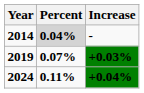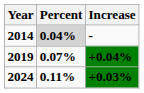2019 | Increase: +0.03% -> +0.04%
2024 | Increase: +0.04% -> +0.03%
